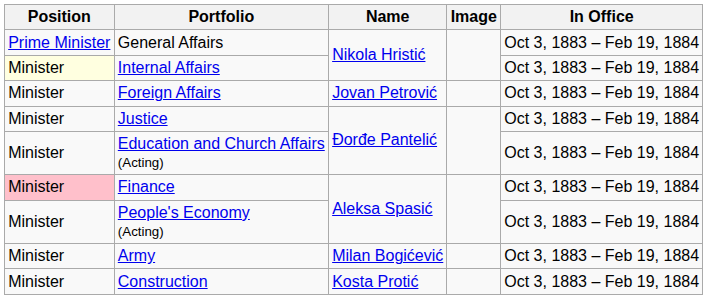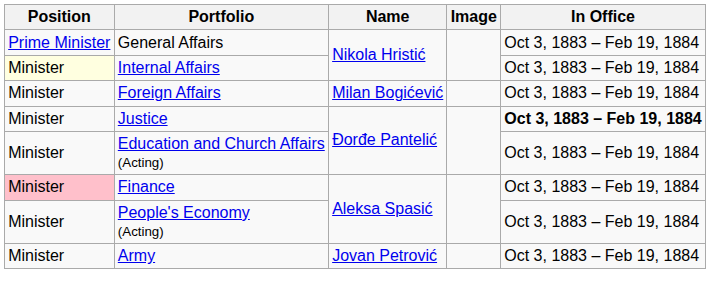Foreign Affairs | Name: Jovan Petrović -> Milan Bogićević
Justice | In Office: normal -> bold
Army | Name: Milan Bogićević -> Jovan Petrović
- row: Minister | Construction | Kosta Protić | Oct 3, 1883 – Feb 19, 1884
